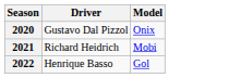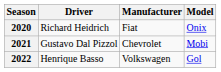+ column: Manufacturer | Fiat | Chevrolet | Volkswagen
2020 | Driver: Gustavo Dal Pizzol -> Richard Heidrich
2021 | Driver: Richard Heidrich -> Gustavo Dal Pizzol
